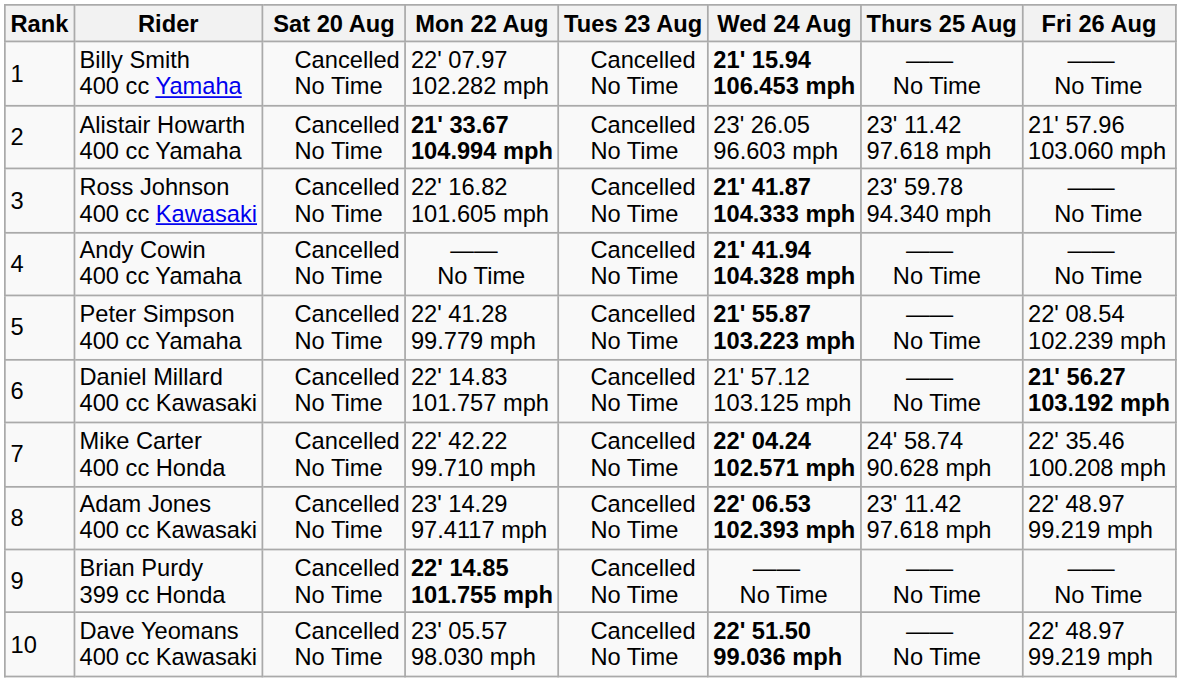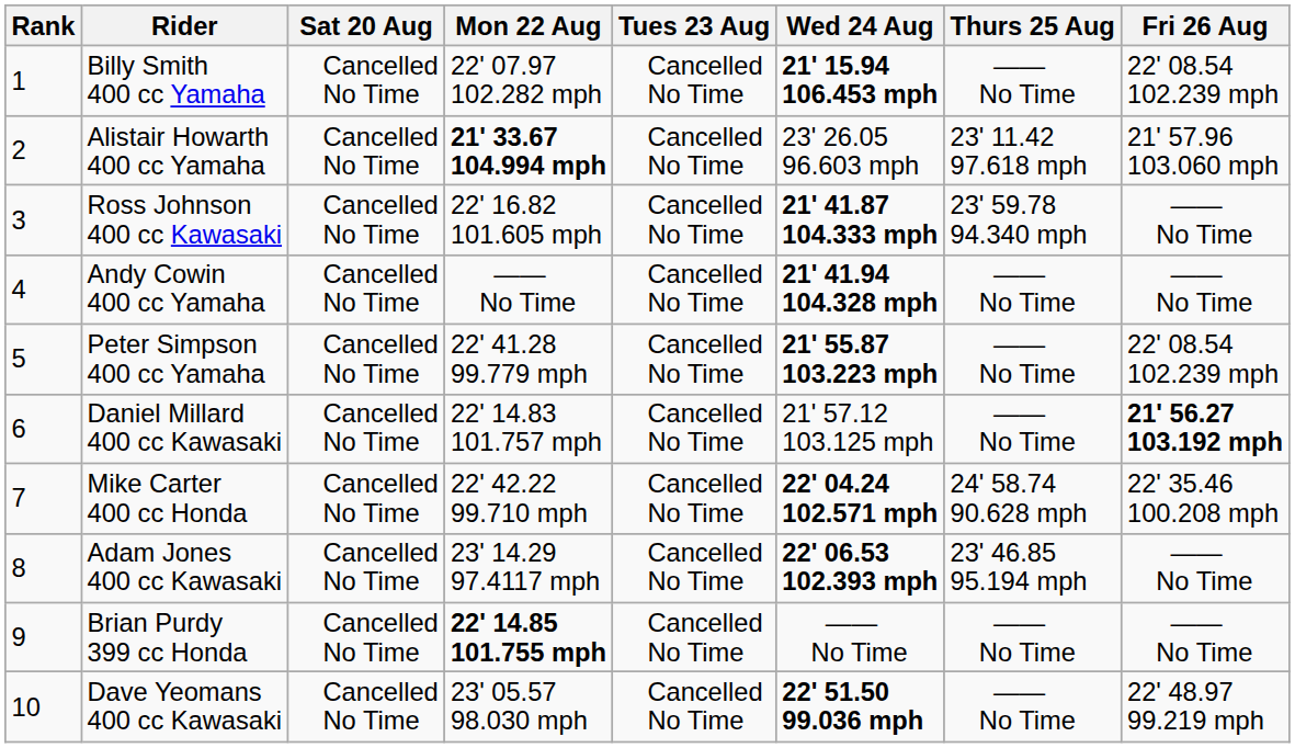Billy Smith 400 cc Yamaha | Fri 26 Aug: —— No Time -> 22' 08.54 102.239 mph
Adam Jones 400 cc Kawasaki | Thurs 25 Aug: 23' 11.42 97.618 mph -> 23' 46.85 95.194 mph
Adam Jones 400 cc Kawasaki | Fri 26 Aug: 22' 48.97 99.219 mph -> —— No Time
